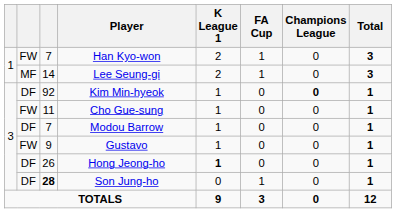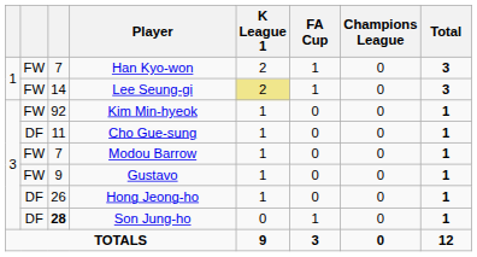Lee Seung-gi | column 2: MF -> FW
Lee Seung-gi | K League 1: no background -> khaki background
Kim Min-hyeok | column 2: DF -> FW
Kim Min-hyeok | Champions League: bold -> normal
Cho Gue-sung | column 2: FW -> DF
Modou Barrow | column 2: DF -> FW
Hong Jeong-ho | K League 1: bold -> normal
